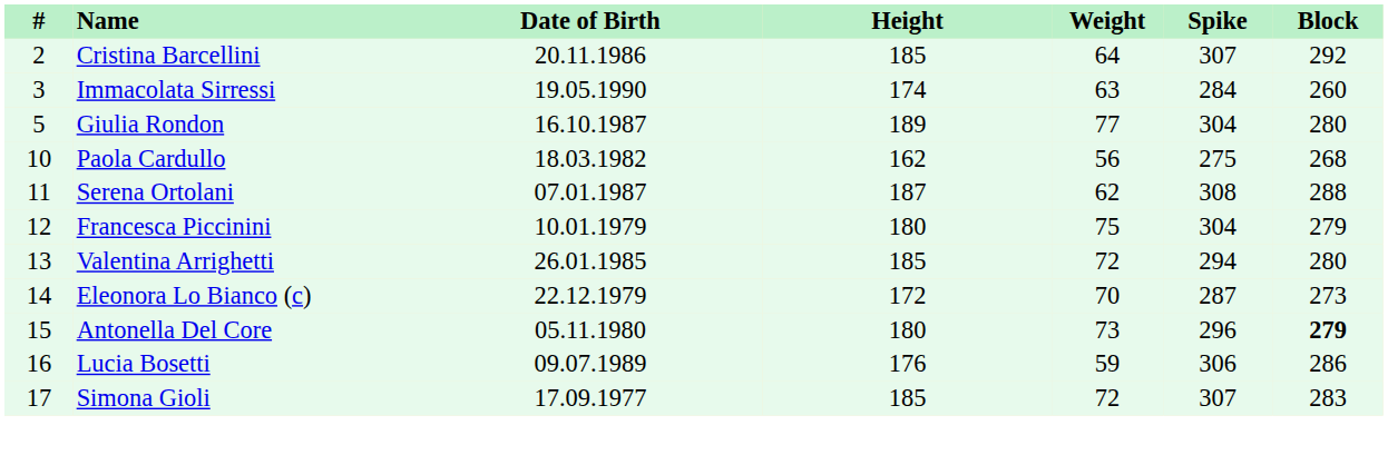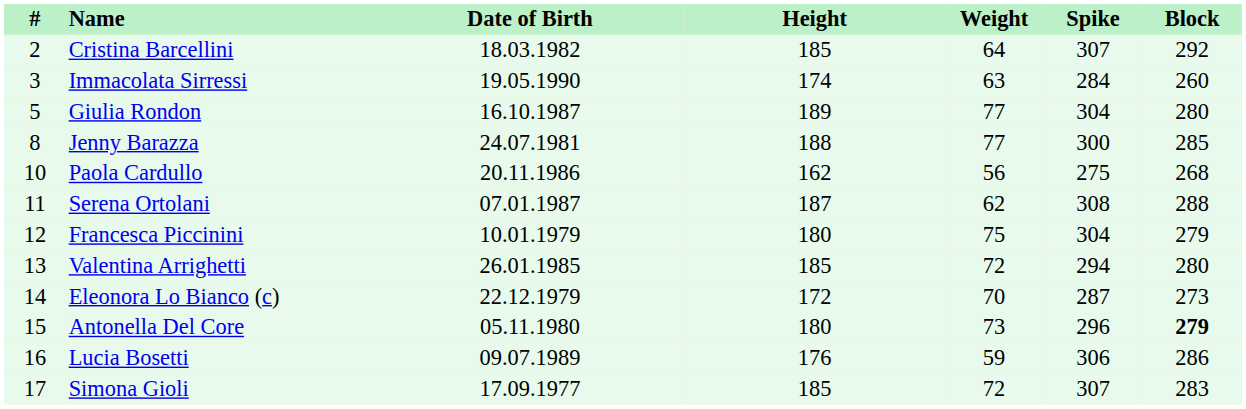Cristina Barcellini | Date of Birth: 20.11.1986 -> 18.03.1982
+ row: 8 | Jenny Barazza | 24.07.1981 | 188 | 77 | 300 | 285
Paola Cardullo | Date of Birth: 18.03.1982 -> 20.11.1986
